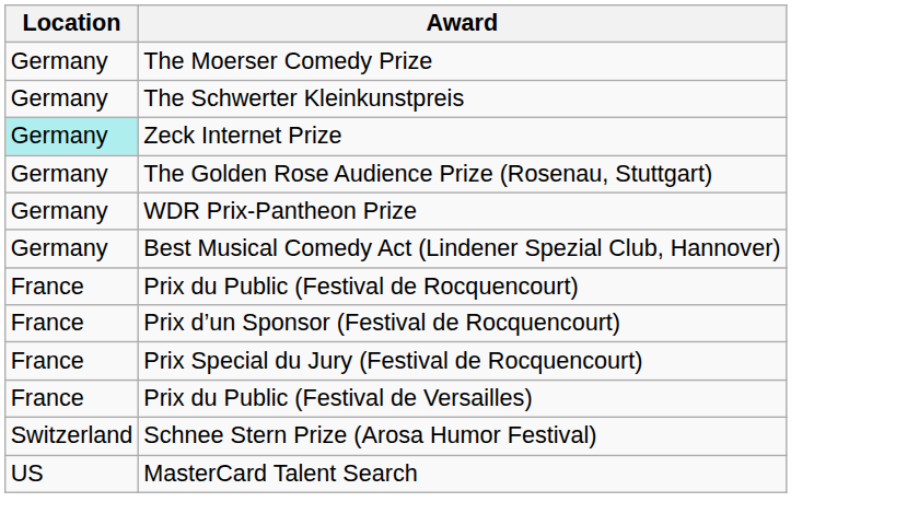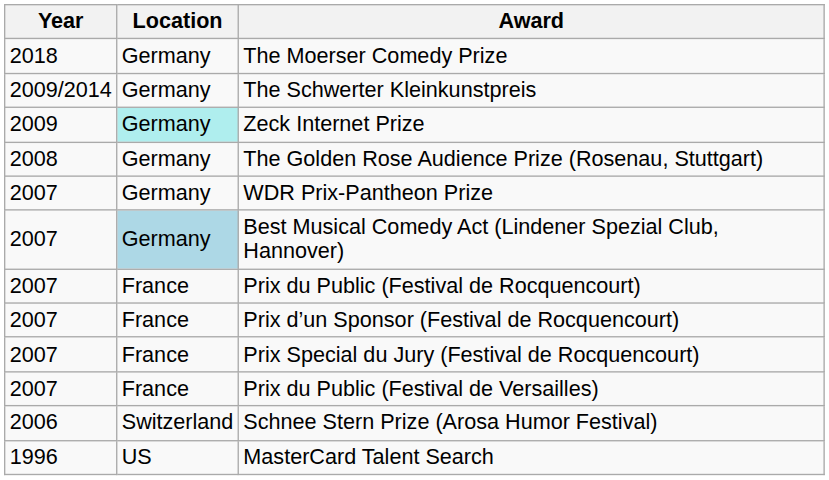+ column: Year | 2018 | 2009/2014 | 2009 | 2008 | 2007 | 2007 | 2007 | 2007 | 2007 | 2007 | 2006 | 1996
Best Musical Comedy Act (Lindener Spezial Club, Hannover) | Location: no background -> lightblue background
